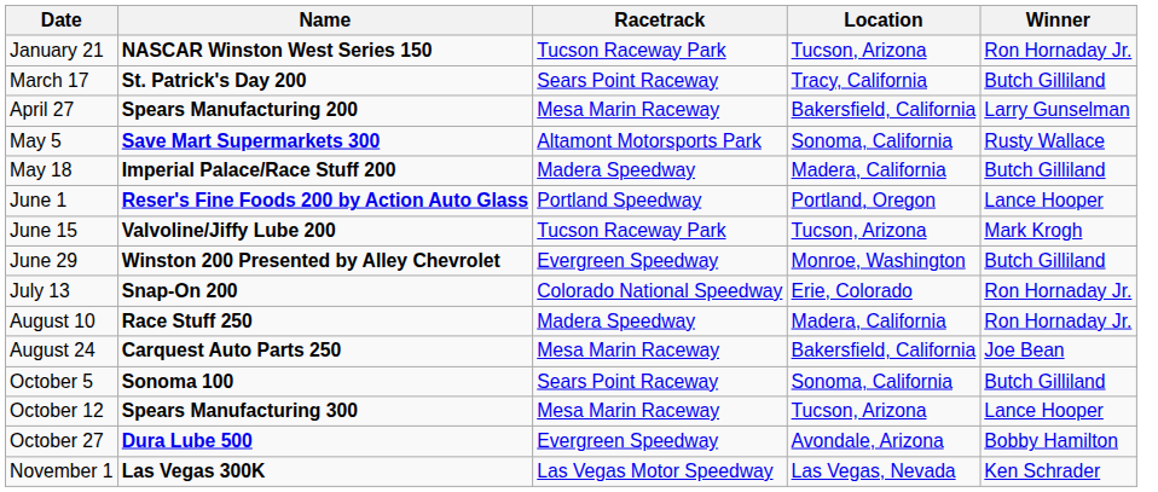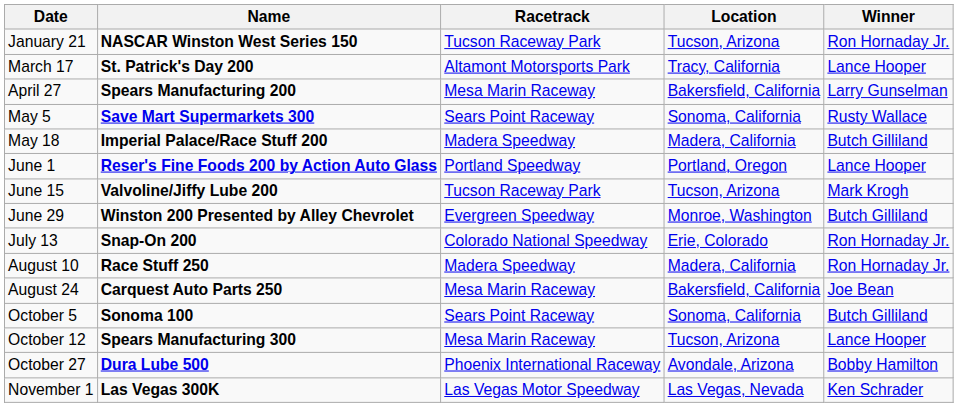March 17 | Racetrack: Sears Point Raceway -> Altamont Motorsports Park
March 17 | Winner: Butch Gilliland -> Lance Hooper
May 5 | Racetrack: Altamont Motorsports Park -> Sears Point Raceway
October 27 | Racetrack: Evergreen Speedway -> Phoenix International Raceway
